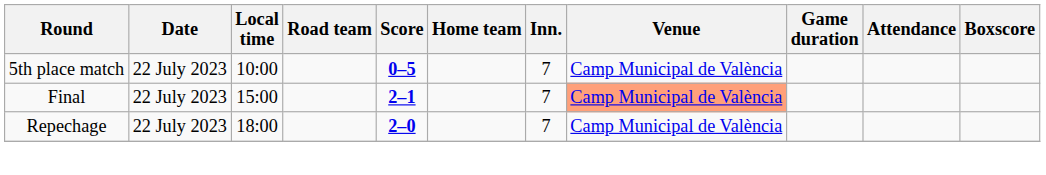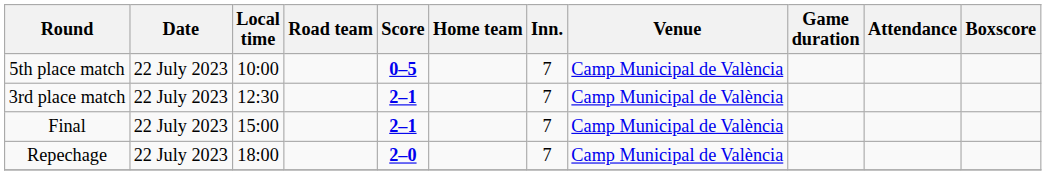+ row: 3rd place match | 22 July 2023 | 12:30 | 2–1 | 7 | Camp Municipal de València
Final | Venue: lightsalmon background -> no background
